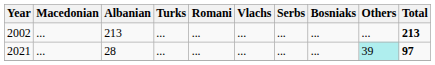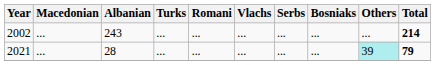2002 | Albanian: 213 -> 243
2002 | Total: 213 -> 214
2021 | Total: 97 -> 79
